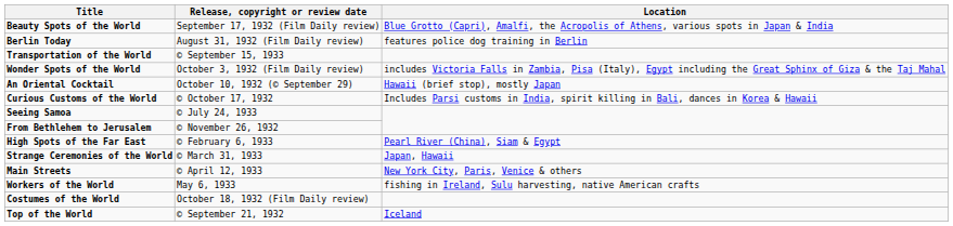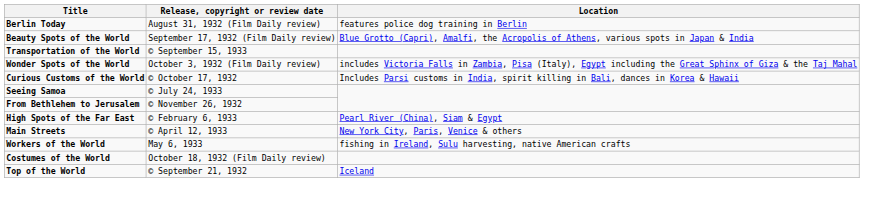rows swapped: Berlin Today <-> Beauty Spots of the World
- row: An Oriental Cocktail | October 10, 1932 (© September 29) | Hawaii (brief stop), mostly Japan
- row: Strange Ceremonies of the World | © March 31, 1933 | Japan, Hawaii
